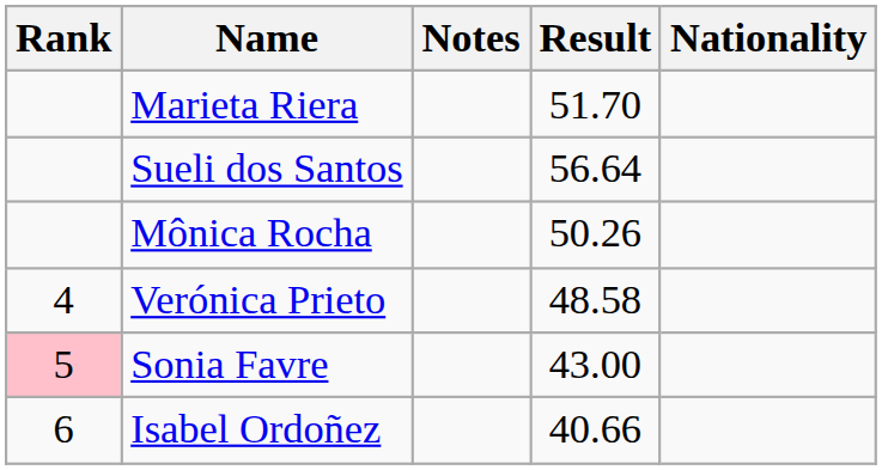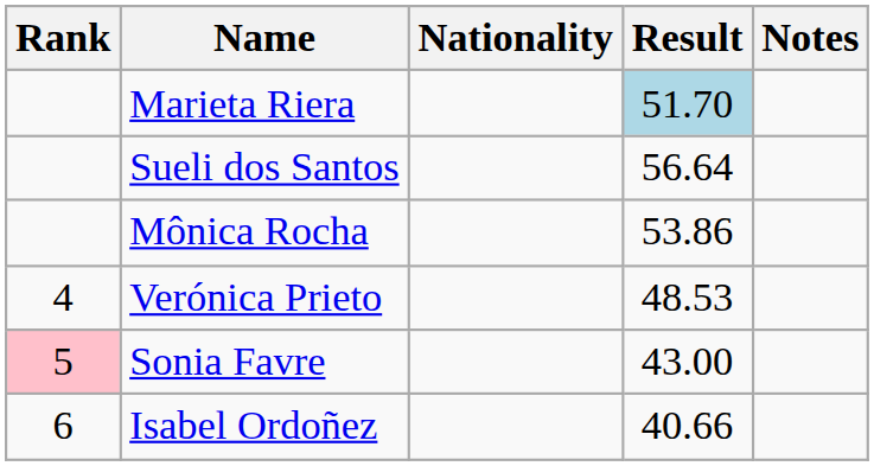columns swapped: Nationality <-> Notes
Marieta Riera | Result: no background -> lightblue background
Mônica Rocha | Result: 50.26 -> 53.86
Verónica Prieto | Result: 48.58 -> 48.53
